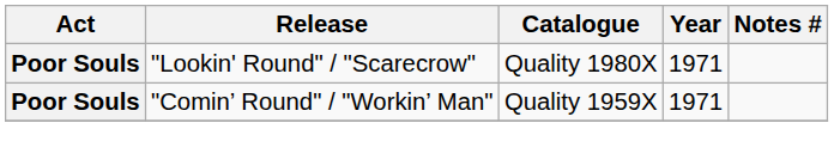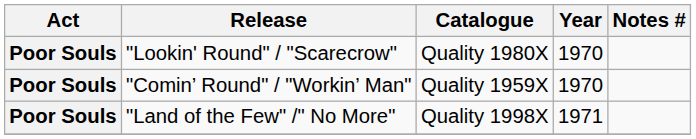"Lookin' Round" / "Scarecrow" | Year: 1971 -> 1970
"Comin’ Round" / "Workin’ Man" | Year: 1971 -> 1970
+ row: Poor Souls | "Land of the Few" /" No More" | Quality 1998X | 1971
